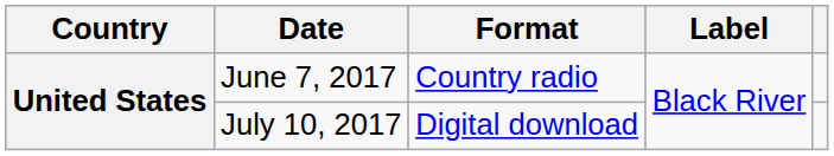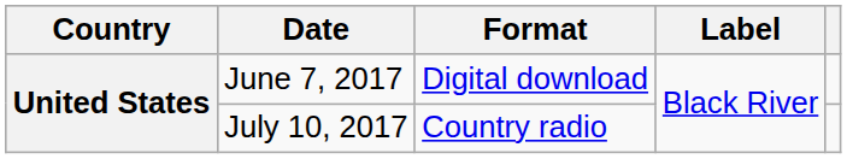June 7, 2017 | Format: Country radio -> Digital download
July 10, 2017 | Format: Digital download -> Country radio
